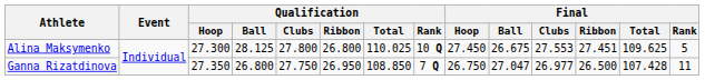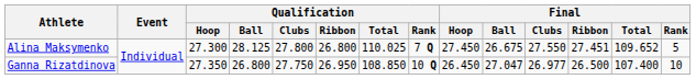Alina Maksymenko | Qualification / Rank: 10 Q -> 7 Q
Alina Maksymenko | Final / Clubs: 27.553 -> 27.550
Alina Maksymenko | Final / Total: 109.625 -> 109.652
Ganna Rizatdinova | Qualification / Rank: 7 Q -> 10 Q
Ganna Rizatdinova | Final / Hoop: 26.750 -> 26.450
Ganna Rizatdinova | Final / Total: 107.428 -> 107.400
Ganna Rizatdinova | Final / Rank: 11 -> 10
